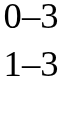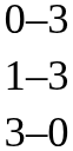+ row: 3–0
